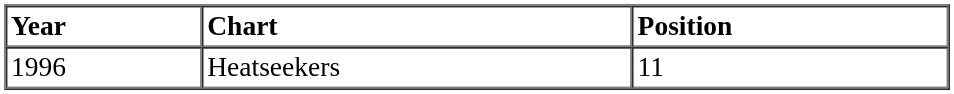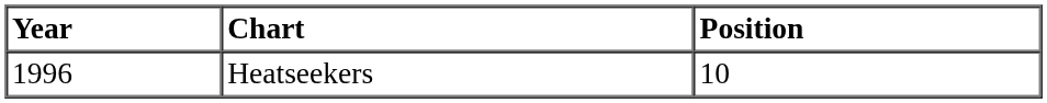Heatseekers | Position: 11 -> 10
